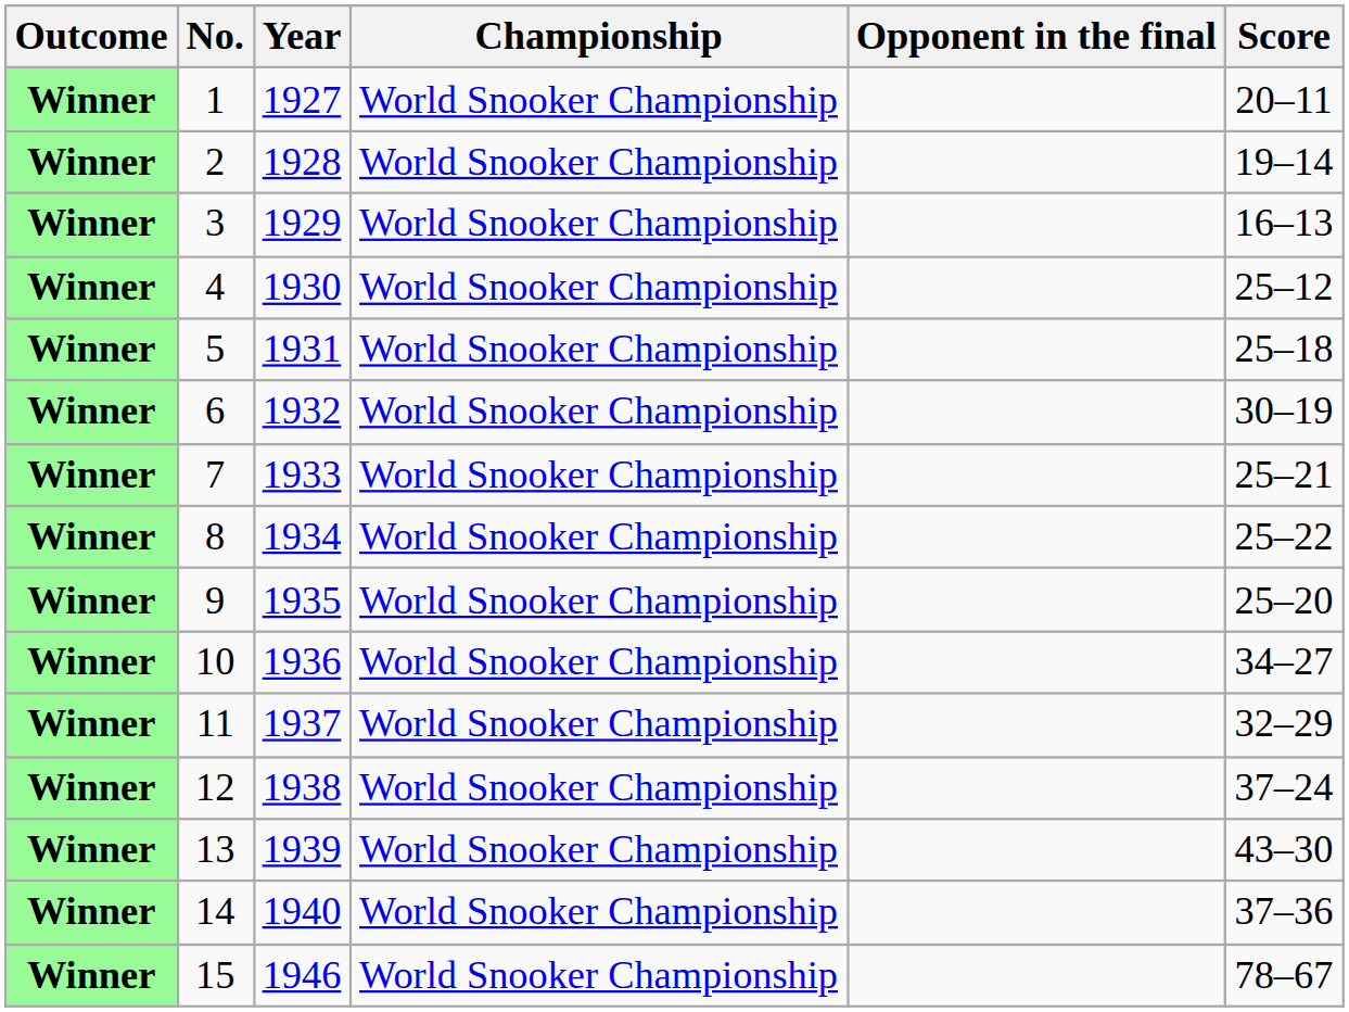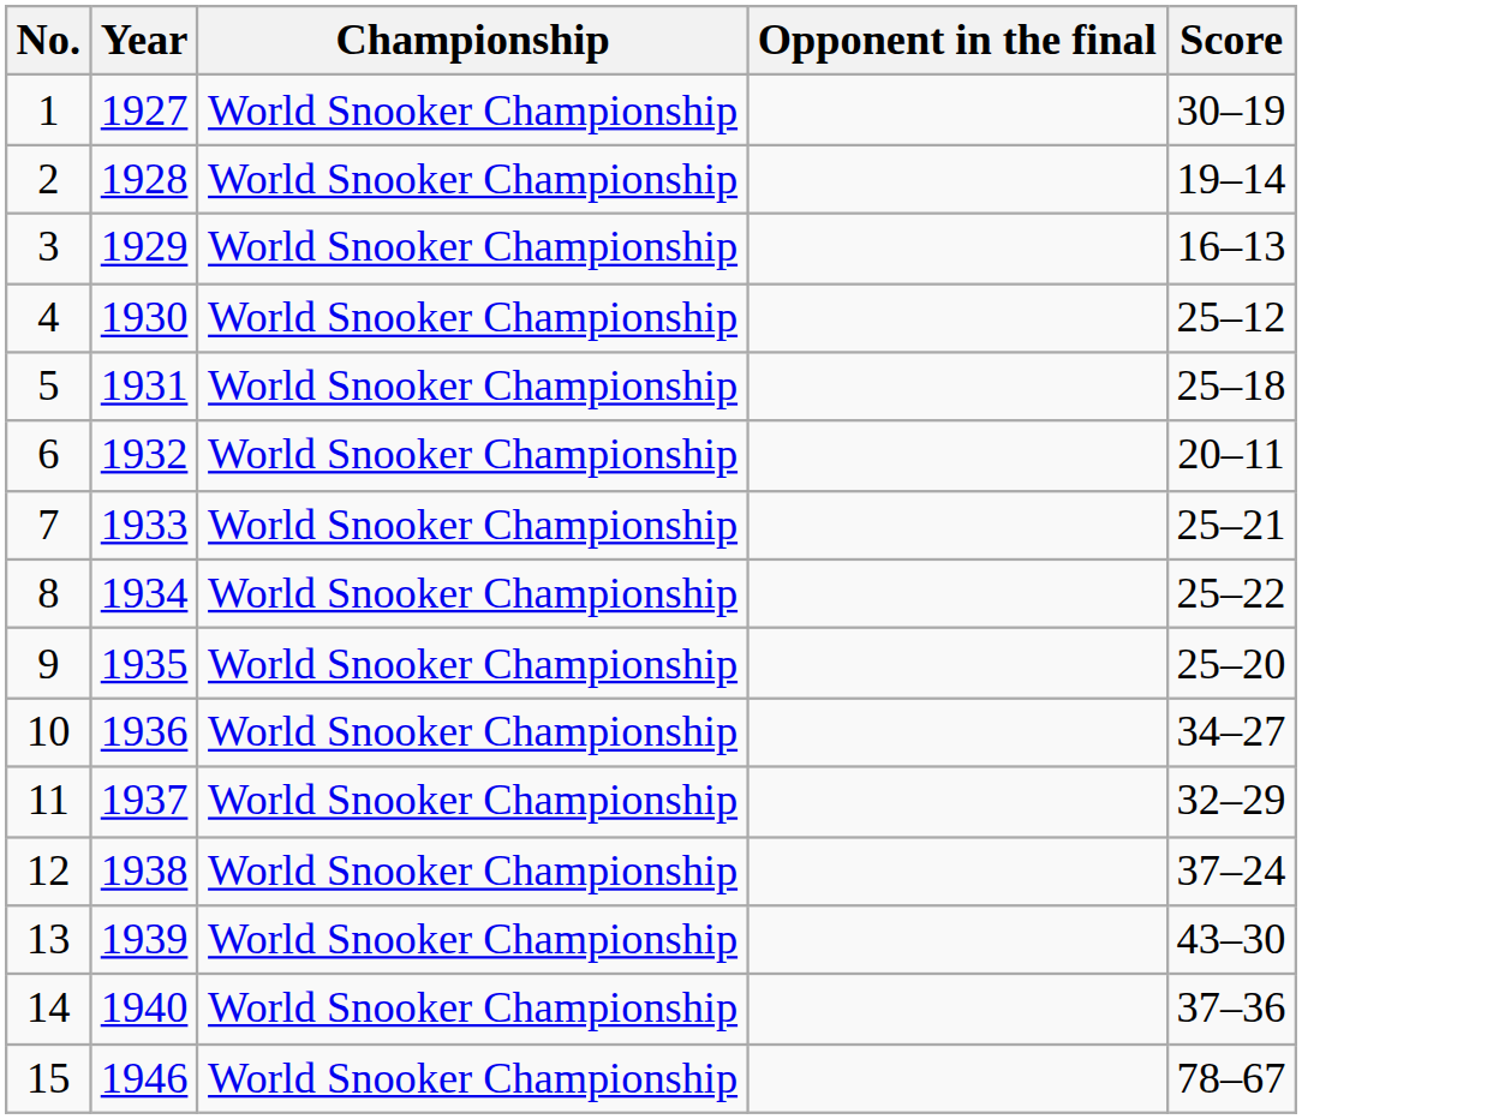- column: Outcome | Winner | Winner | Winner | Winner | Winner | Winner | Winner | Winner | Winner | Winner | Winner | Winner | Winner | Winner | Winner
1 | Score: 20–11 -> 30–19
6 | Score: 30–19 -> 20–11
